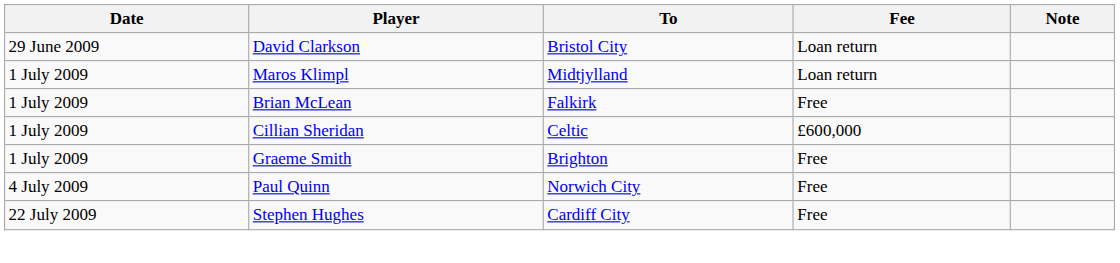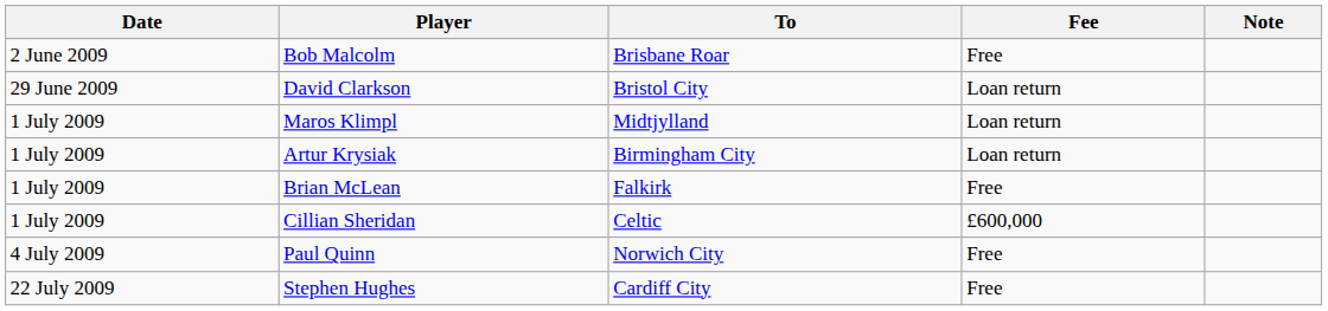+ row: 2 June 2009 | Bob Malcolm | Brisbane Roar | Free
+ row: 1 July 2009 | Artur Krysiak | Birmingham City | Loan return
- row: 1 July 2009 | Graeme Smith | Brighton | Free
